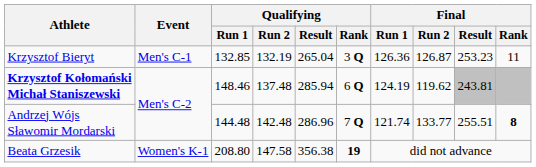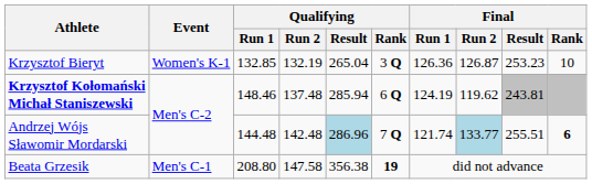Krzysztof Bieryt | Event: Men's C-1 -> Women's K-1
Krzysztof Bieryt | Final / Rank: 11 -> 10
Andrzej Wójs Sławomir Mordarski | Qualifying / Result: no background -> lightblue background
Andrzej Wójs Sławomir Mordarski | Final / Run 2: no background -> lightblue background
Andrzej Wójs Sławomir Mordarski | Final / Rank: 8 -> 6
Beata Grzesik | Event: Women's K-1 -> Men's C-1
